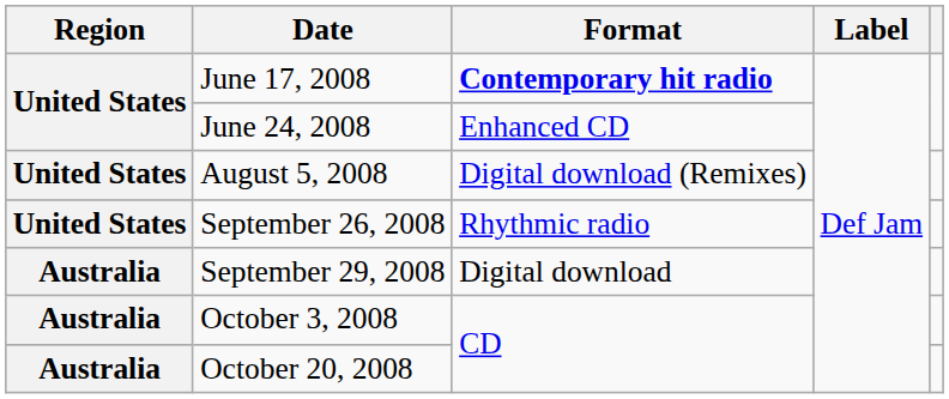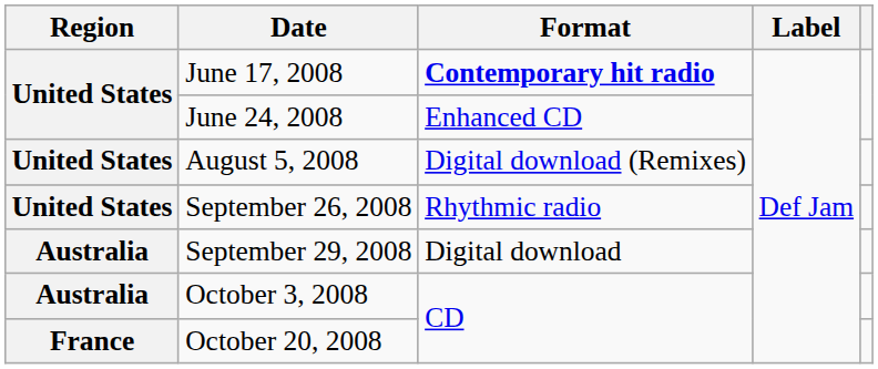October 20, 2008 | Region: Australia -> France
